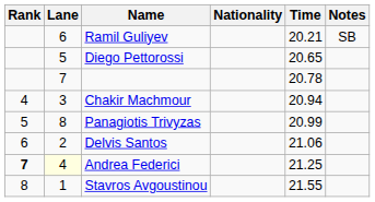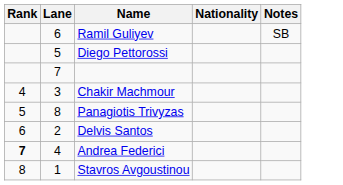- column: Time | 20.21 | 20.65 | 20.78 | 20.94 | 20.99 | 21.06 | 21.25 | 21.55
Andrea Federici | Lane: lightyellow background -> no background
